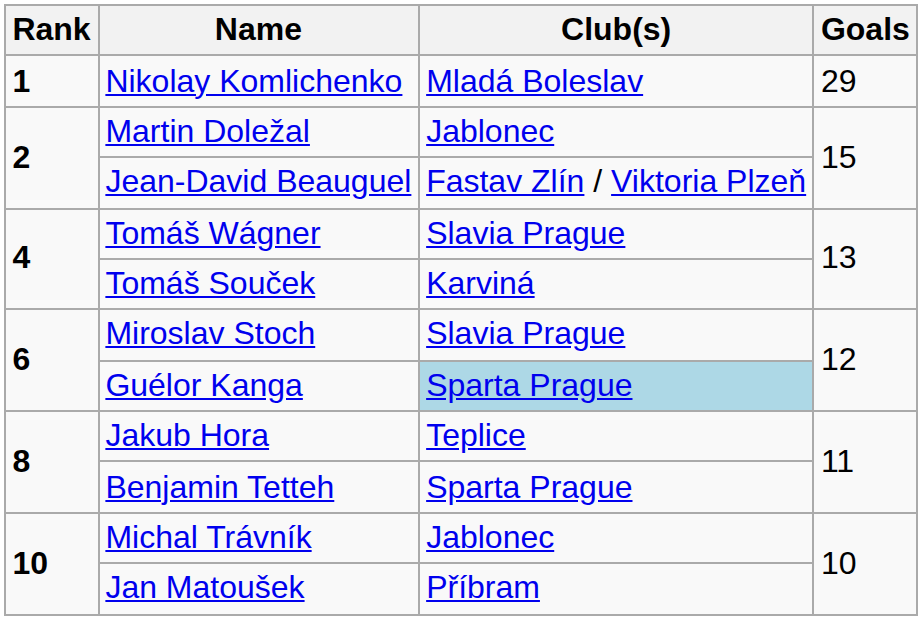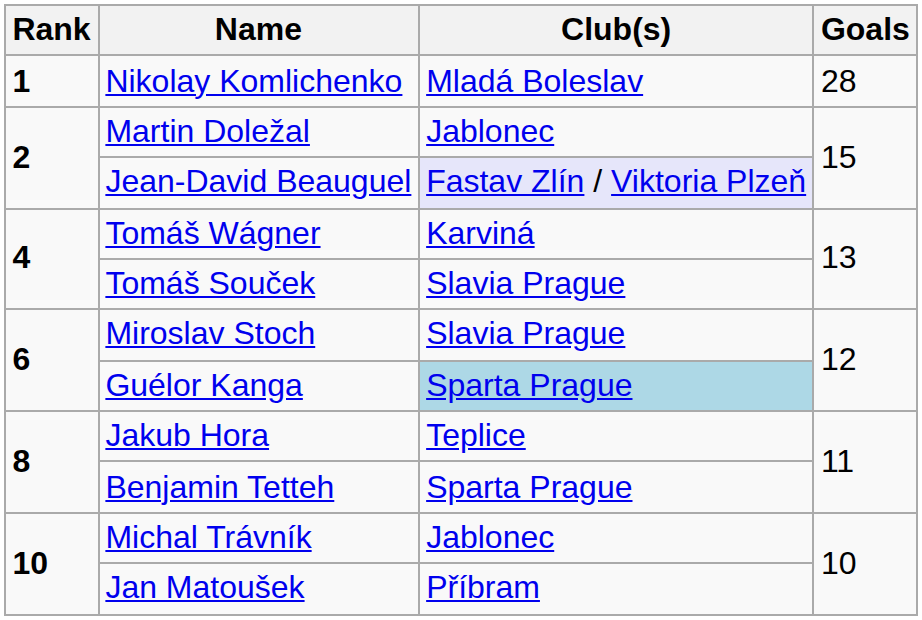Nikolay Komlichenko | Goals: 29 -> 28
Jean-David Beauguel | Club(s): no background -> lavender background
Tomáš Wágner | Club(s): Slavia Prague -> Karviná
Tomáš Souček | Club(s): Karviná -> Slavia Prague
